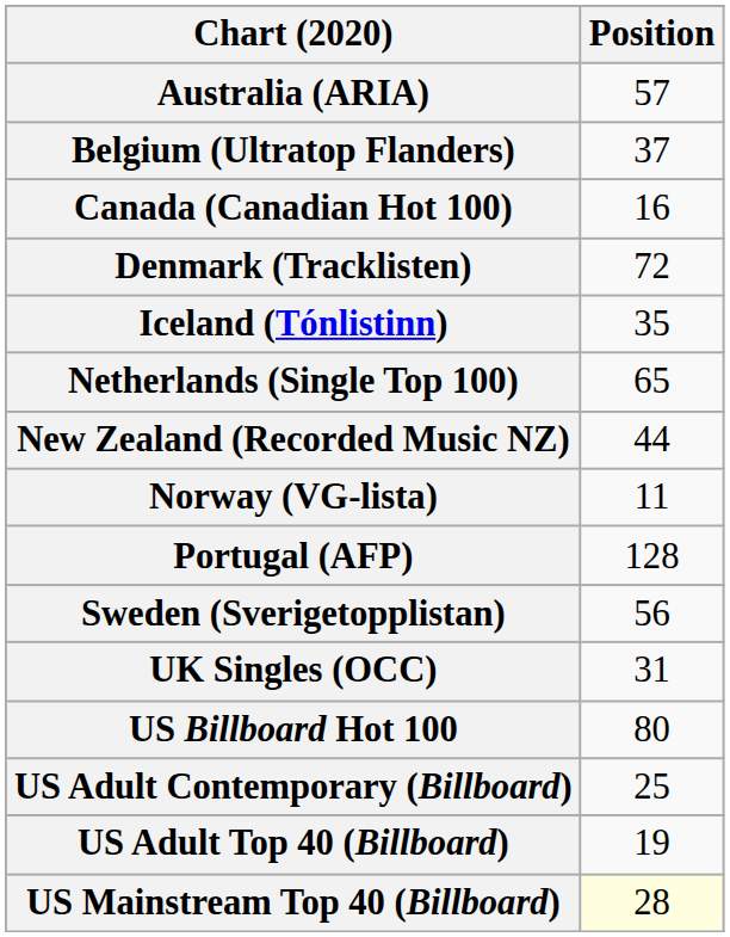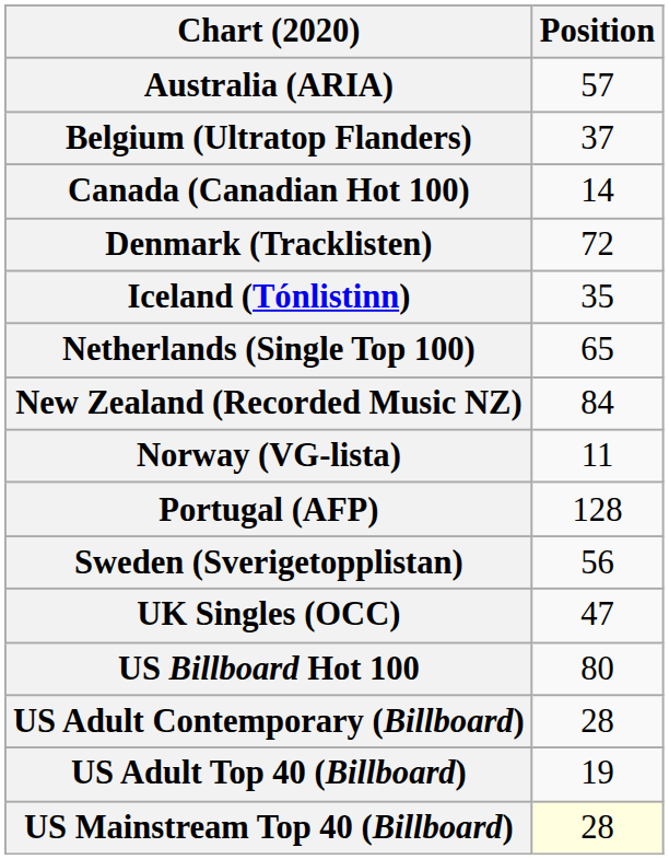Canada (Canadian Hot 100) | Position: 16 -> 14
New Zealand (Recorded Music NZ) | Position: 44 -> 84
UK Singles (OCC) | Position: 31 -> 47
US Adult Contemporary (Billboard) | Position: 25 -> 28
